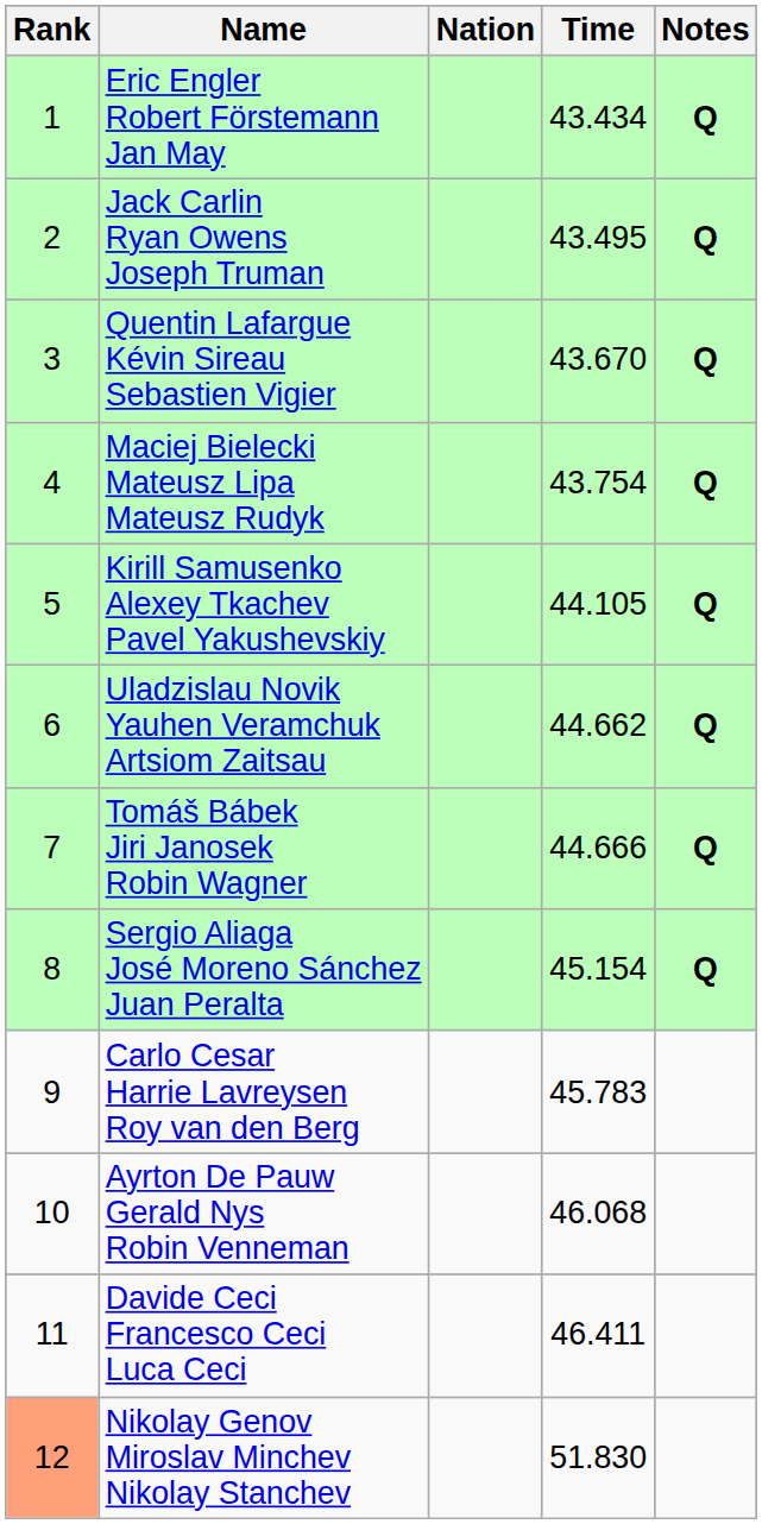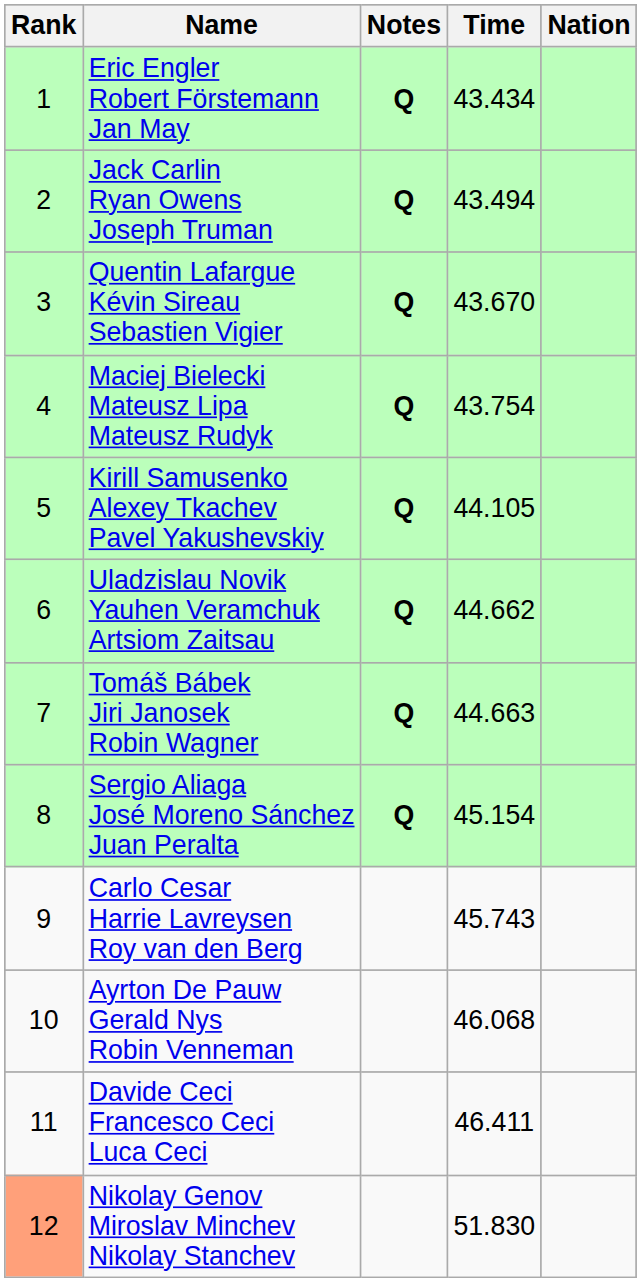columns swapped: Nation <-> Notes
Jack Carlin Ryan Owens Joseph Truman | Time: 43.495 -> 43.494
Tomáš Bábek Jiri Janosek Robin Wagner | Time: 44.666 -> 44.663
Carlo Cesar Harrie Lavreysen Roy van den Berg | Time: 45.783 -> 45.743
